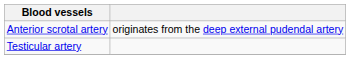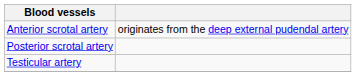+ row: Posterior scrotal artery
